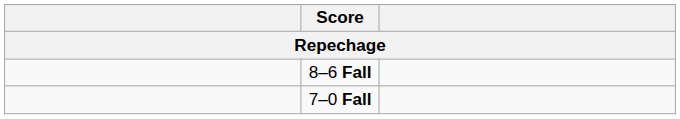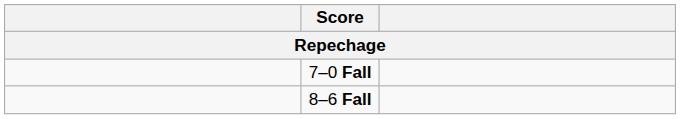rows swapped: 7–0 Fall <-> 8–6 Fall
